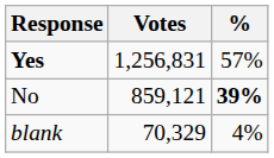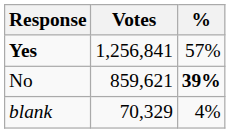Yes | Votes: 1,256,831 -> 1,256,841
No | Votes: 859,121 -> 859,621
